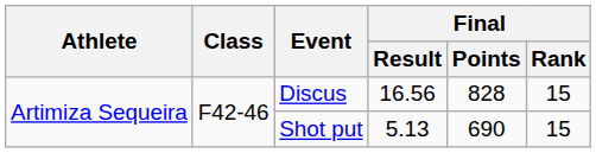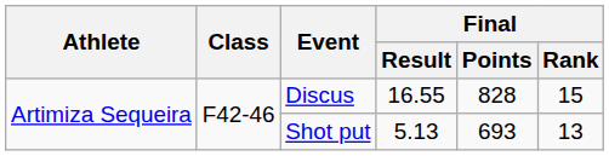Discus | Final / Result: 16.56 -> 16.55
Shot put | Final / Points: 690 -> 693
Shot put | Final / Rank: 15 -> 13
